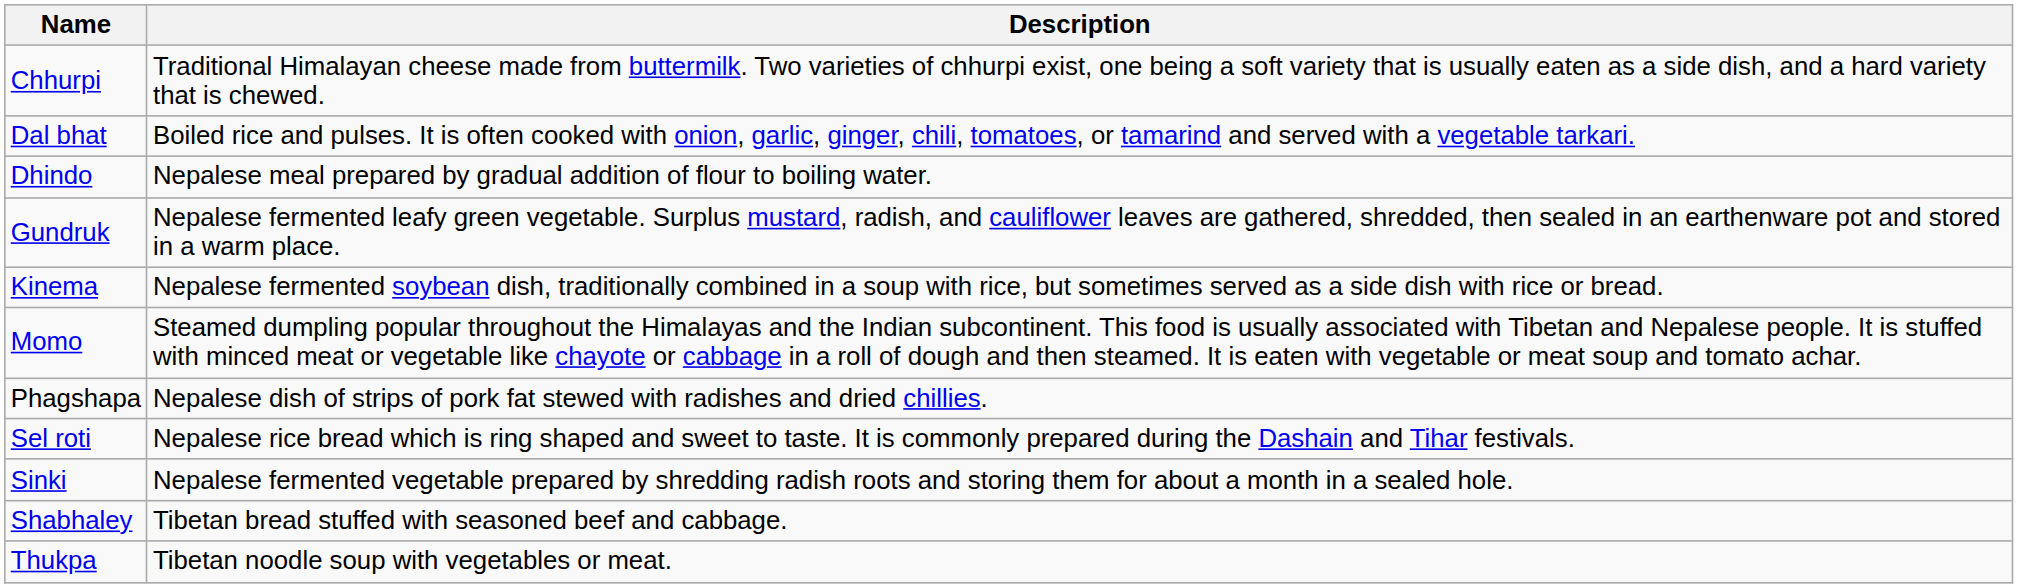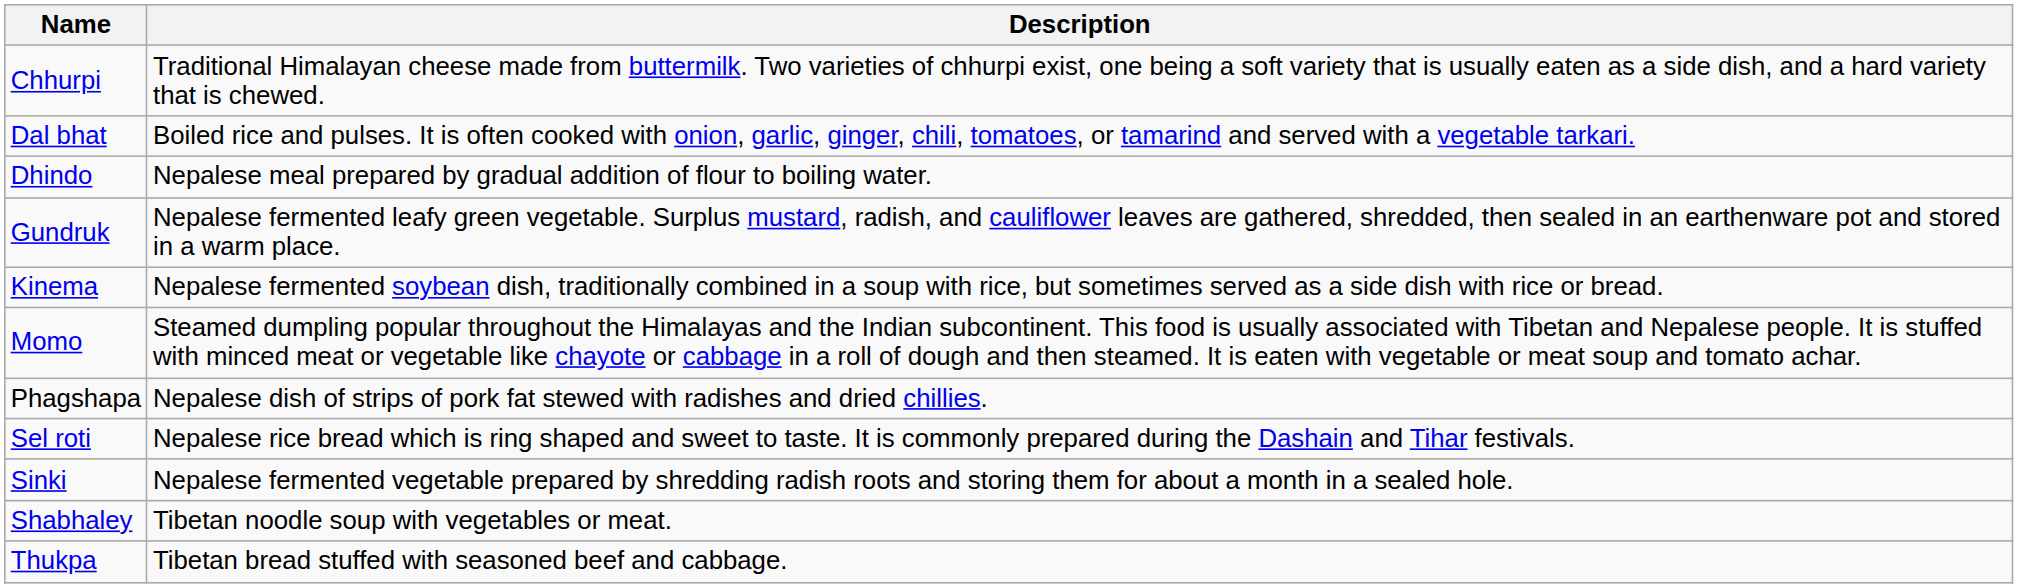Shabhaley | Description: Tibetan bread stuffed with seasoned beef and cabbage. -> Tibetan noodle soup with vegetables or meat.
Thukpa | Description: Tibetan noodle soup with vegetables or meat. -> Tibetan bread stuffed with seasoned beef and cabbage.
